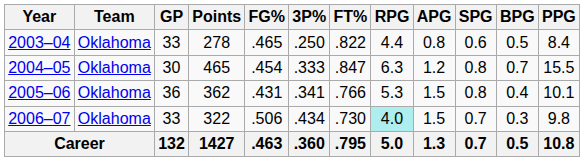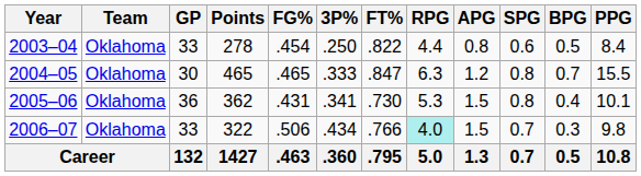2003–04 | FG%: .465 -> .454
2004–05 | FG%: .454 -> .465
2005–06 | FT%: .766 -> .730
2006–07 | FT%: .730 -> .766
